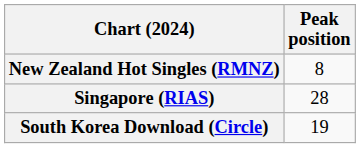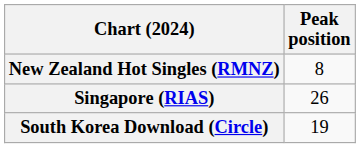Singapore (RIAS) | Peak position: 28 -> 26
